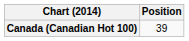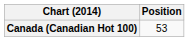Canada (Canadian Hot 100) | Position: 39 -> 53
